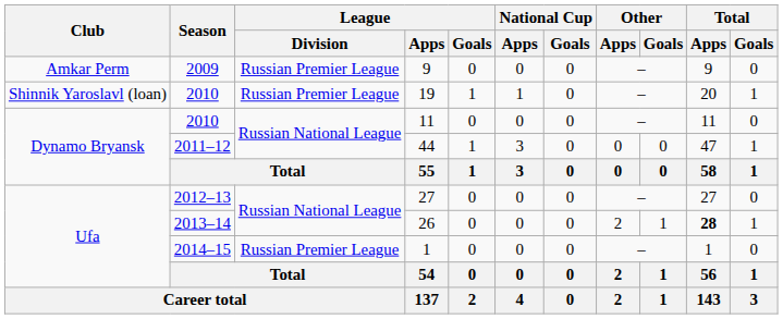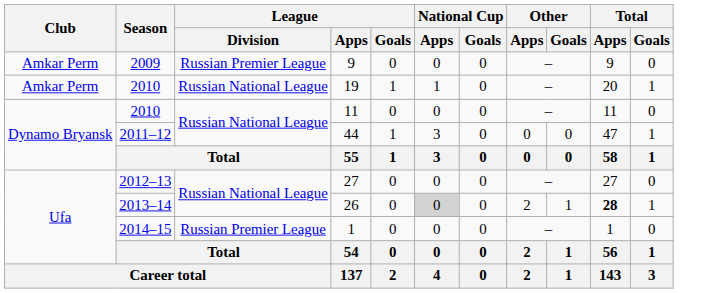19 | Club: Shinnik Yaroslavl (loan) -> Amkar Perm
19 | League / Division: Russian Premier League -> Russian National League
26 | National Cup / Apps: no background -> lightgrey background
